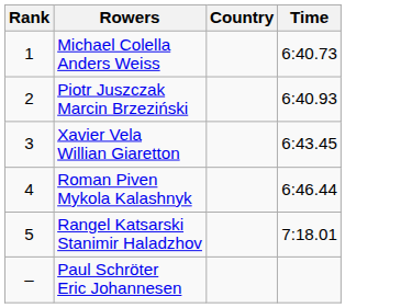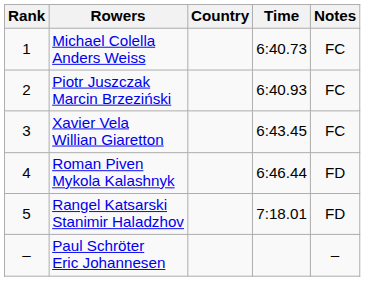+ column: Notes | FC | FC | FC | FD | FD | –
